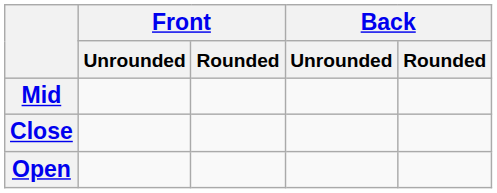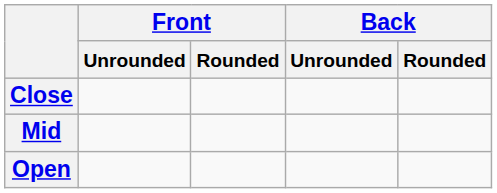rows swapped: Close <-> Mid
